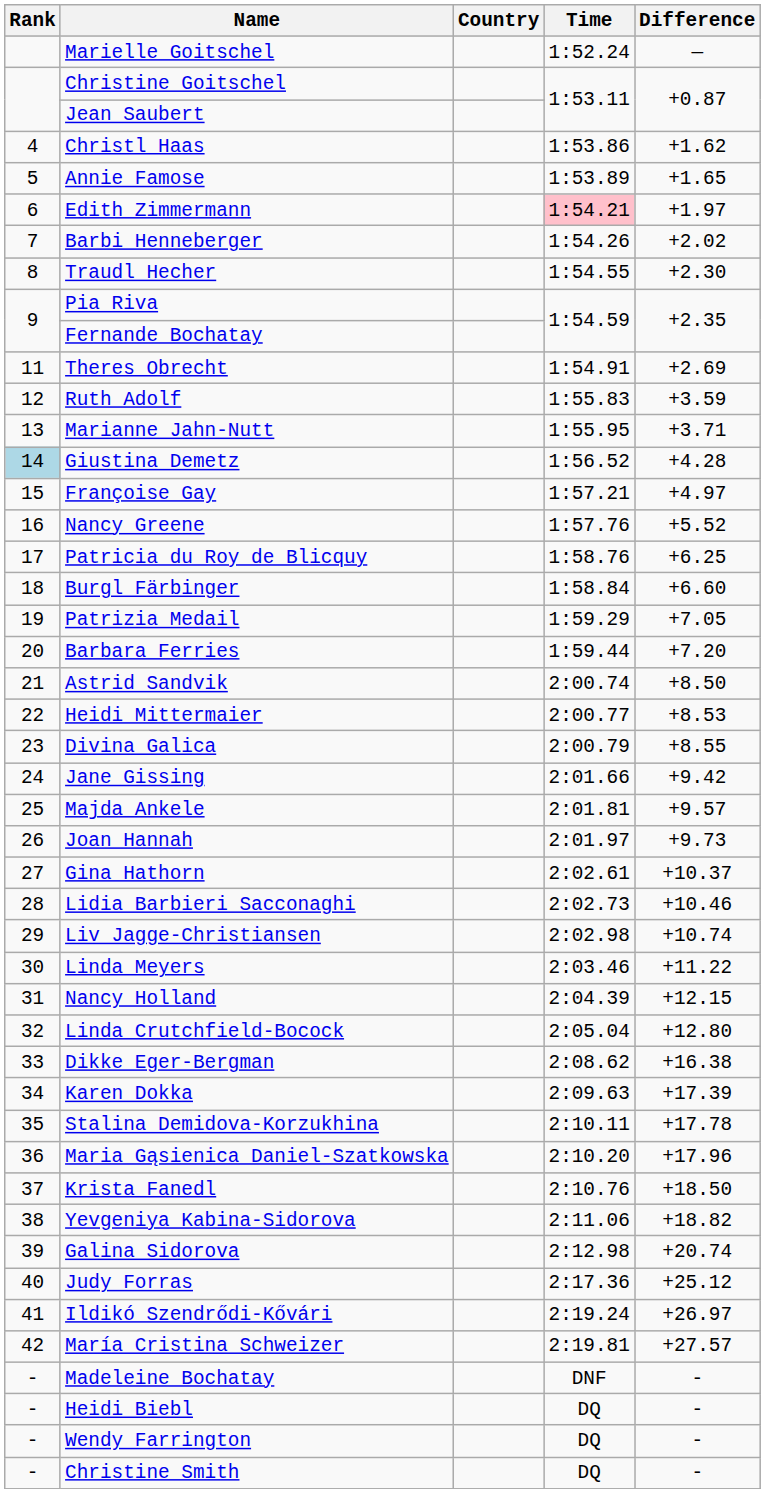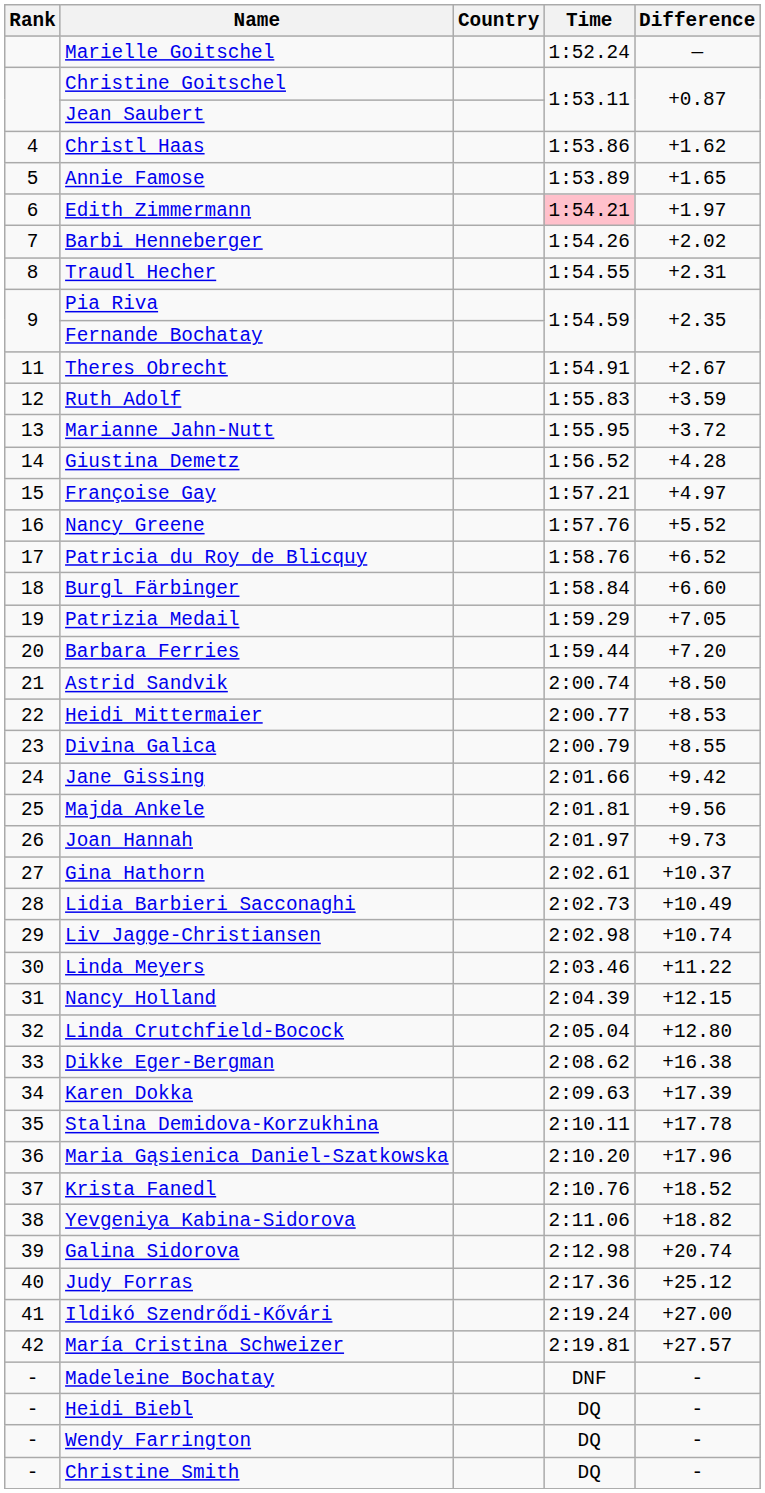Traudl Hecher | Difference: +2.30 -> +2.31
Theres Obrecht | Difference: +2.69 -> +2.67
Marianne Jahn-Nutt | Difference: +3.71 -> +3.72
Giustina Demetz | Rank: lightblue background -> no background
Patricia du Roy de Blicquy | Difference: +6.25 -> +6.52
Majda Ankele | Difference: +9.57 -> +9.56
Lidia Barbieri Sacconaghi | Difference: +10.46 -> +10.49
Krista Fanedl | Difference: +18.50 -> +18.52
Ildikó Szendrődi-Kővári | Difference: +26.97 -> +27.00
